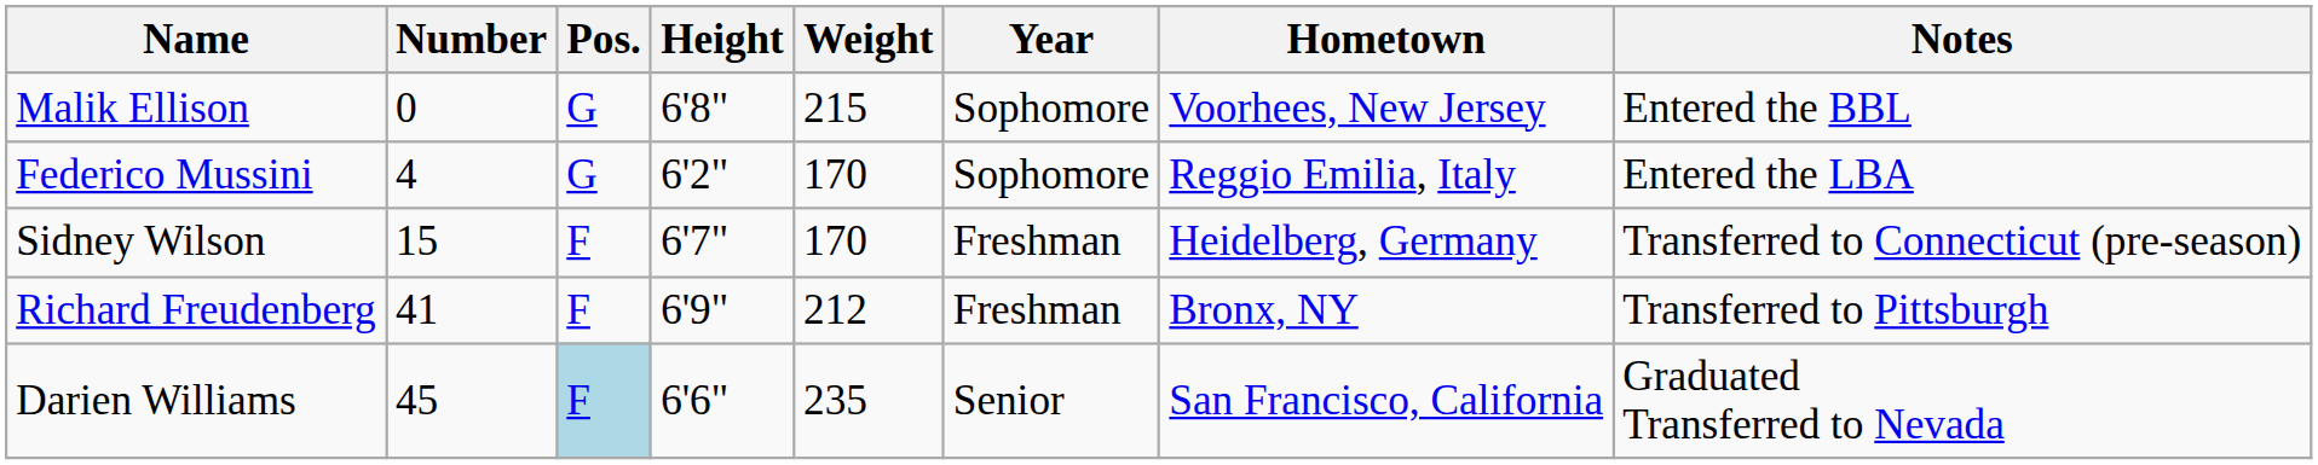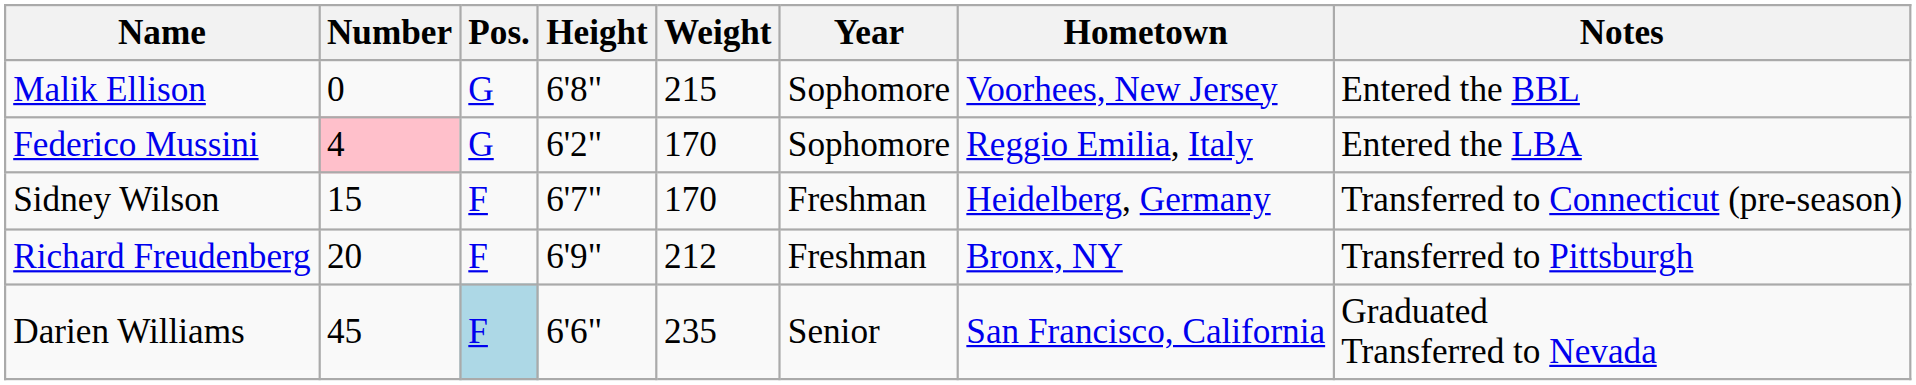Federico Mussini | Number: no background -> pink background
Richard Freudenberg | Number: 41 -> 20
